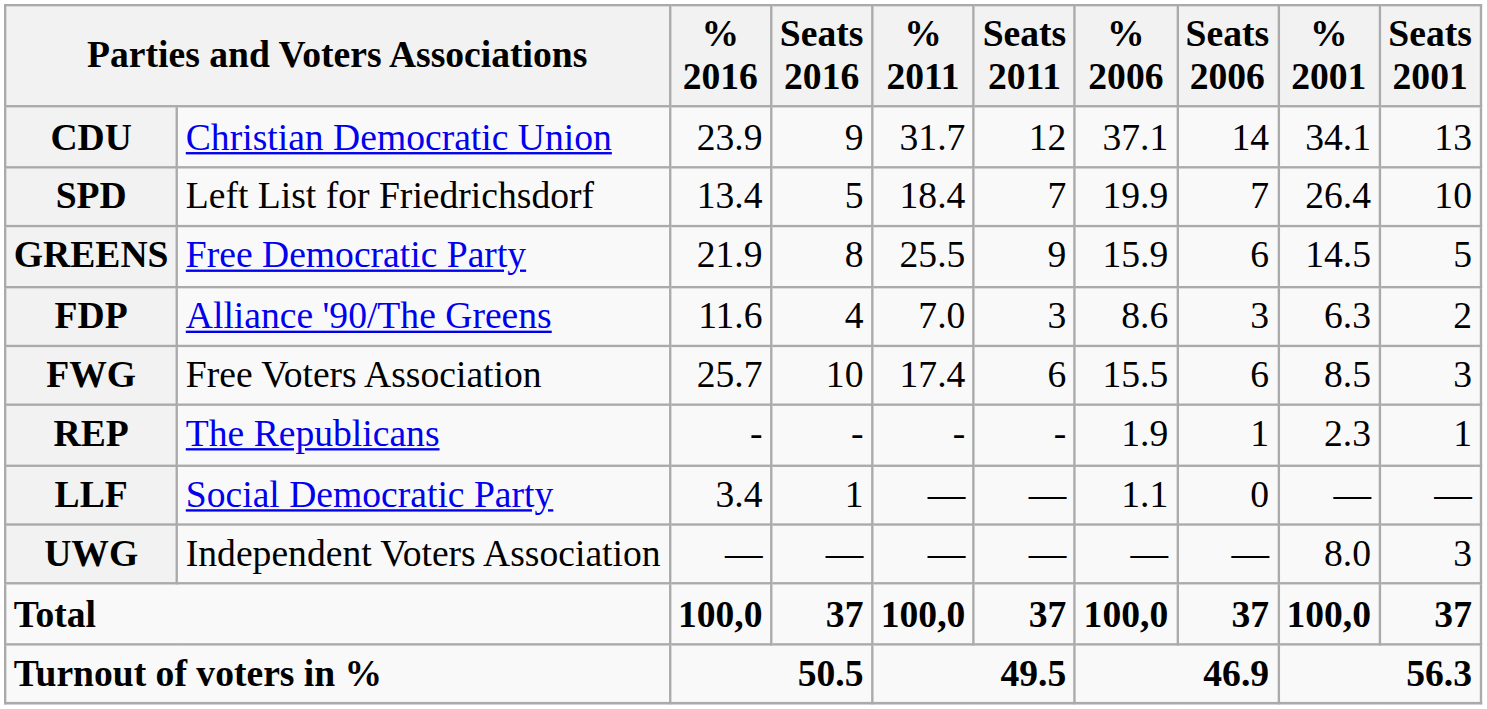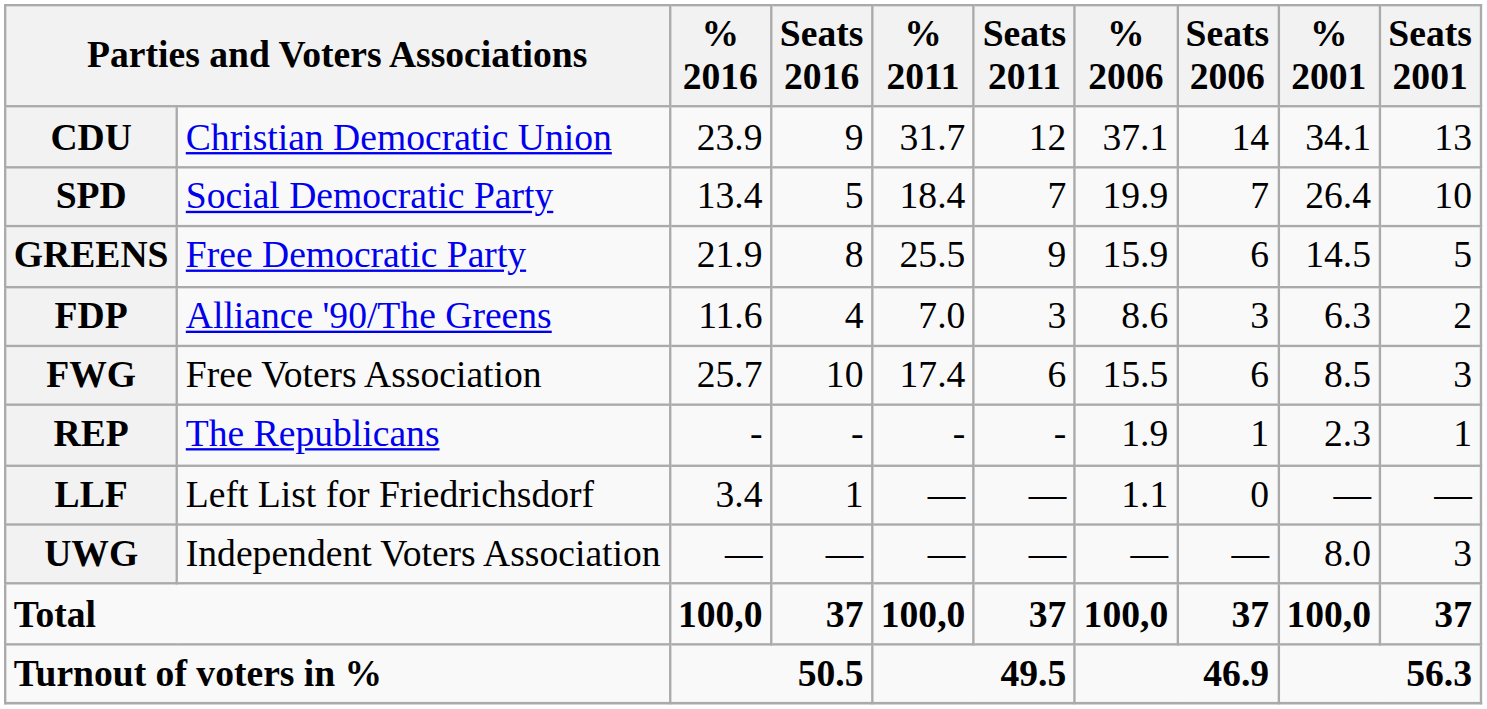SPD | column 2: Left List for Friedrichsdorf -> Social Democratic Party
LLF | column 2: Social Democratic Party -> Left List for Friedrichsdorf
